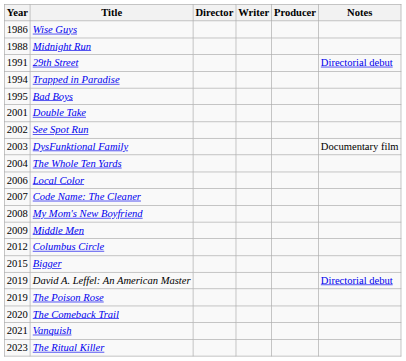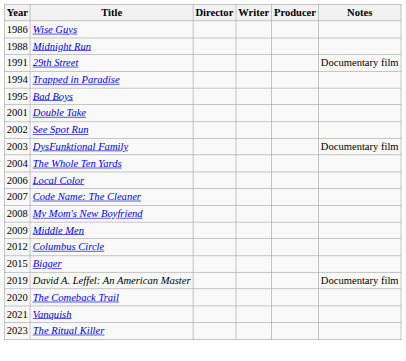29th Street | Notes: Directorial debut -> Documentary film
David A. Leffel: An American Master | Notes: Directorial debut -> Documentary film
- row: 2019 | The Poison Rose
